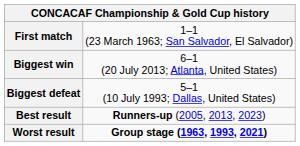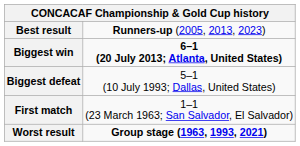rows swapped: First match <-> Best result
Biggest win | column 2: normal -> bold
